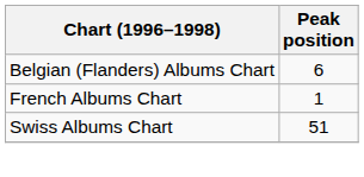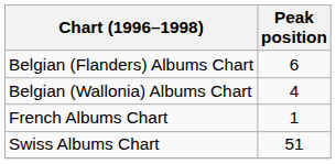+ row: Belgian (Wallonia) Albums Chart | 4
